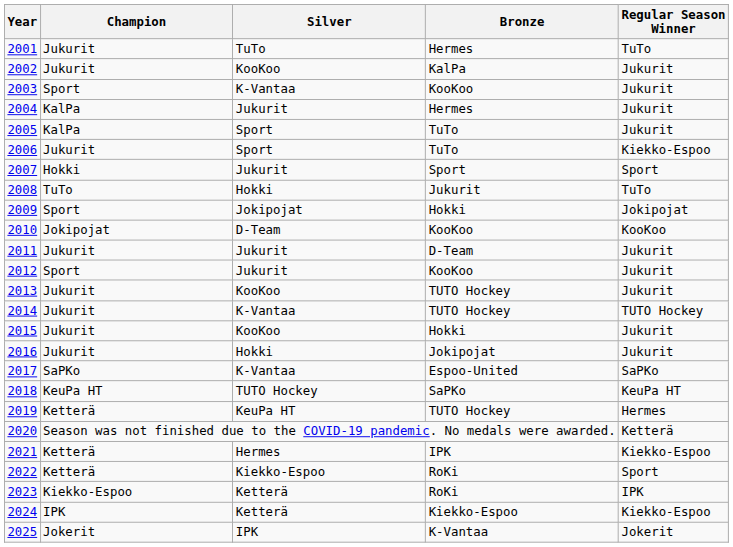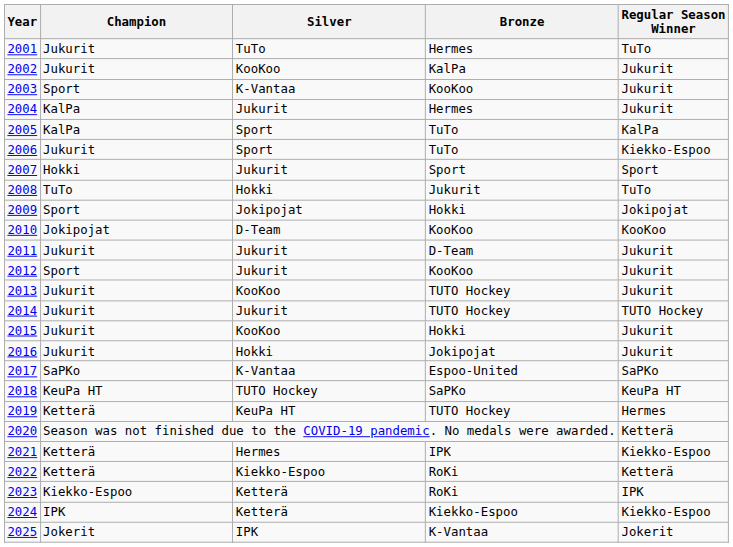2005 | Regular Season Winner: Jukurit -> KalPa
2014 | Silver: K-Vantaa -> Jukurit
2022 | Regular Season Winner: Sport -> Ketterä
